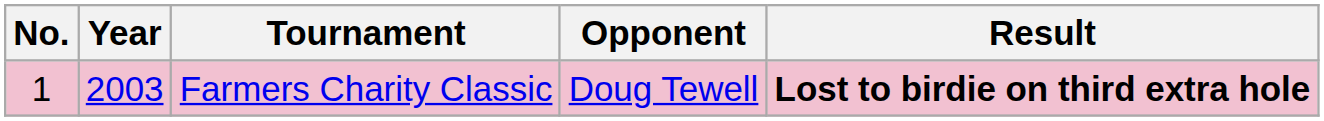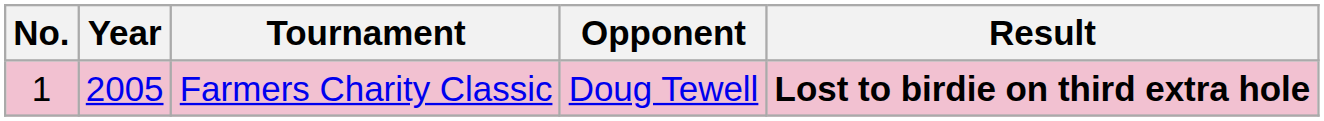Farmers Charity Classic | Year: 2003 -> 2005
